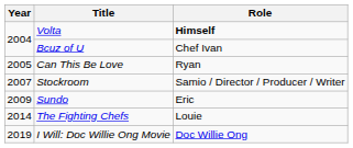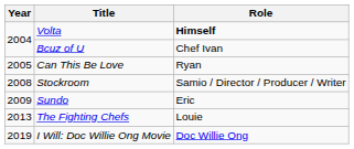Stockroom | Year: 2007 -> 2008
The Fighting Chefs | Year: 2014 -> 2013
